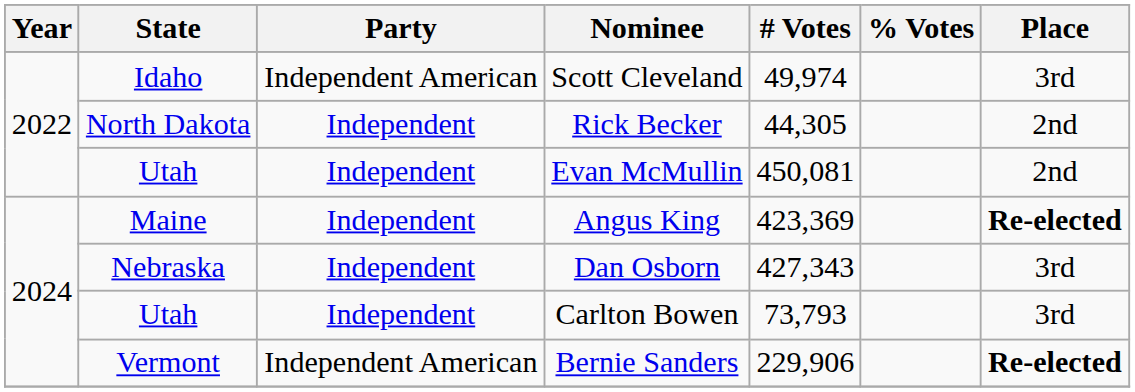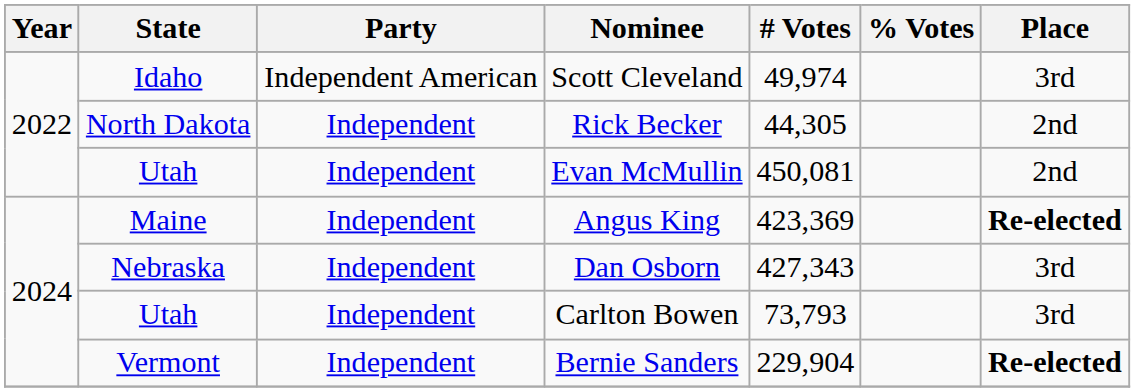Bernie Sanders | Party: Independent American -> Independent
Bernie Sanders | # Votes: 229,906 -> 229,904
